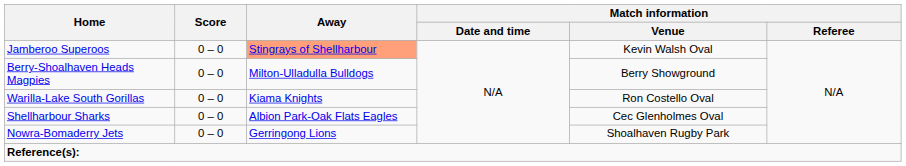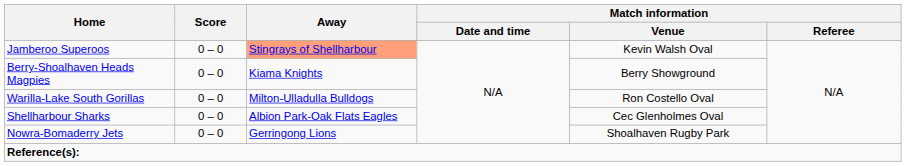Berry-Shoalhaven Heads Magpies | Away: Milton-Ulladulla Bulldogs -> Kiama Knights
Warilla-Lake South Gorillas | Away: Kiama Knights -> Milton-Ulladulla Bulldogs
